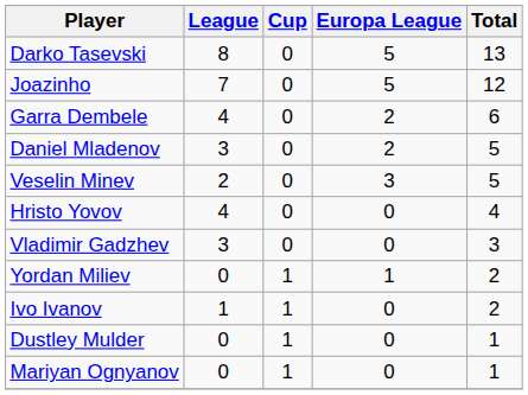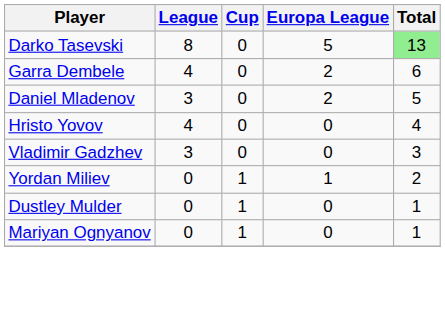Darko Tasevski | Total: no background -> lightgreen background
- row: Joazinho | 7 | 0 | 5 | 12
- row: Veselin Minev | 2 | 0 | 3 | 5
- row: Ivo Ivanov | 1 | 1 | 0 | 2
